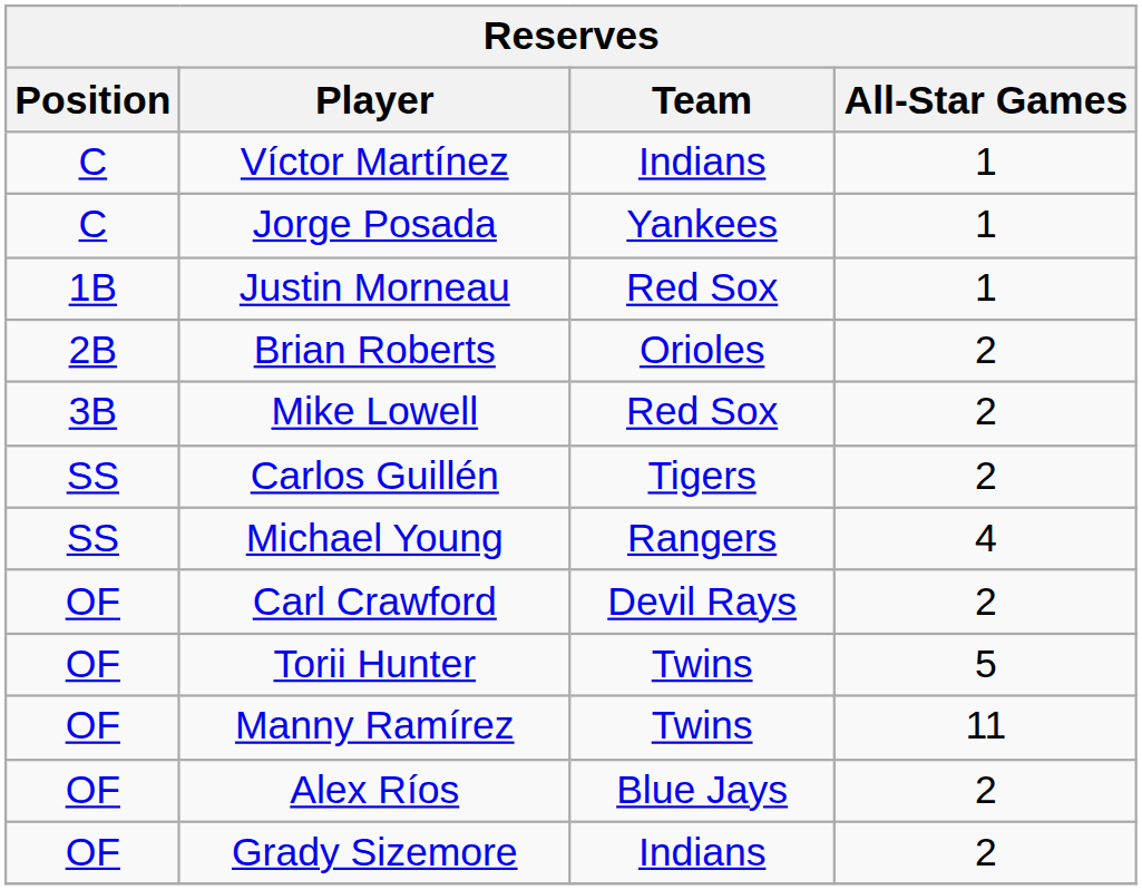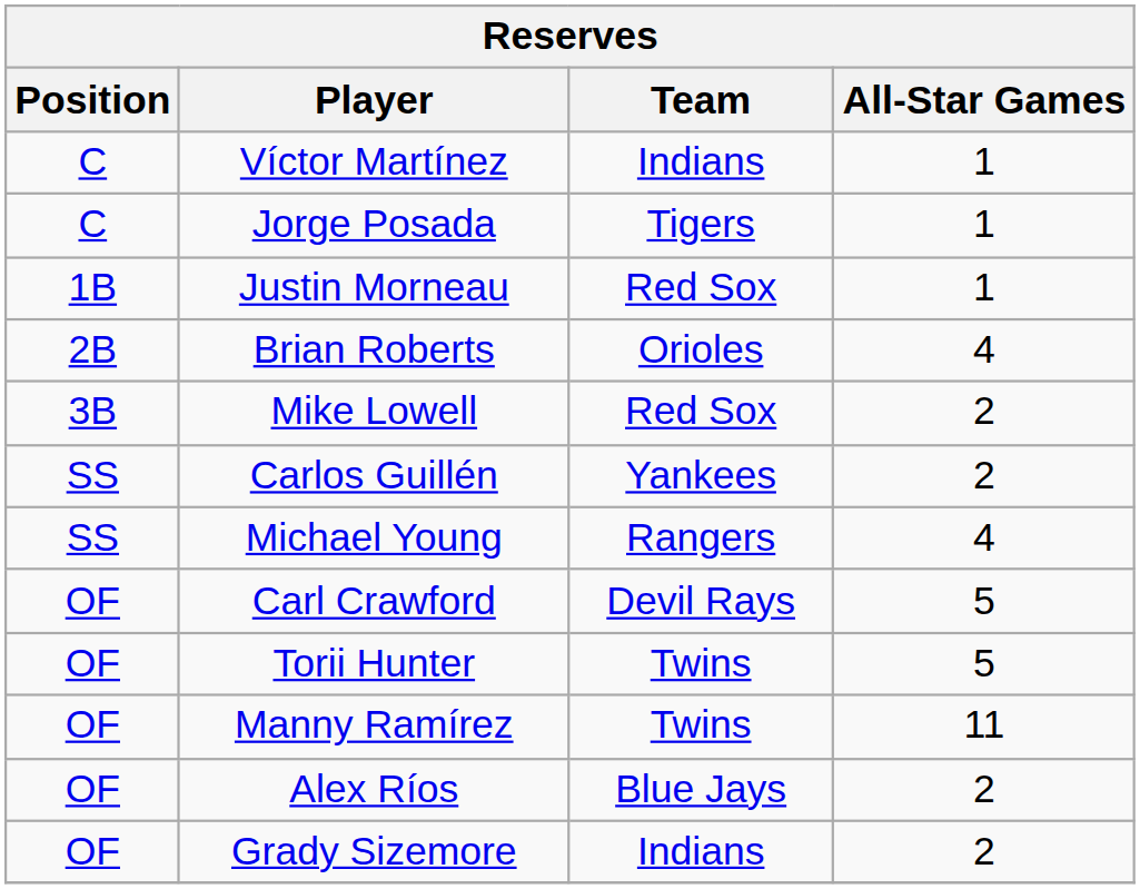Jorge Posada | Team: Yankees -> Tigers
Brian Roberts | All-Star Games: 2 -> 4
Carlos Guillén | Team: Tigers -> Yankees
Carl Crawford | All-Star Games: 2 -> 5
